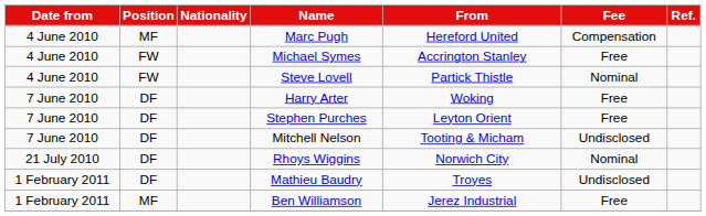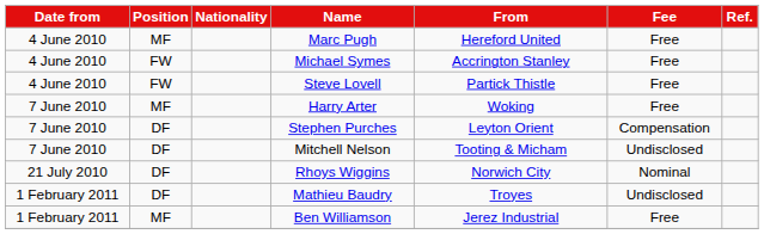Marc Pugh | Fee: Compensation -> Free
Steve Lovell | Fee: Nominal -> Free
Harry Arter | Position: DF -> MF
Stephen Purches | Fee: Free -> Compensation
